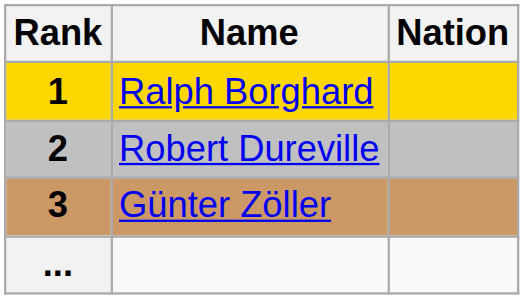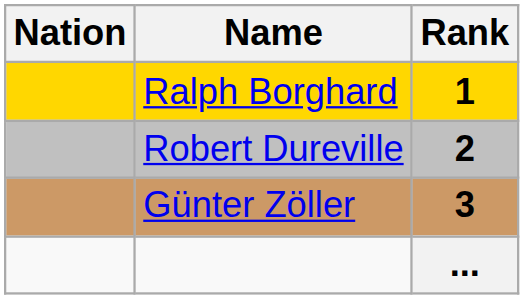columns swapped: Rank <-> Nation
